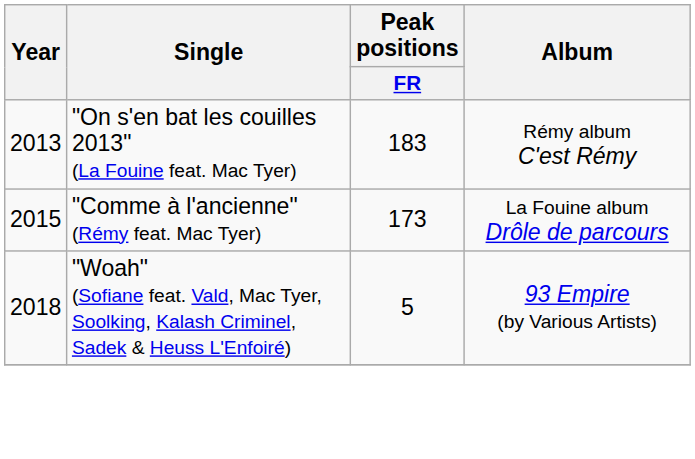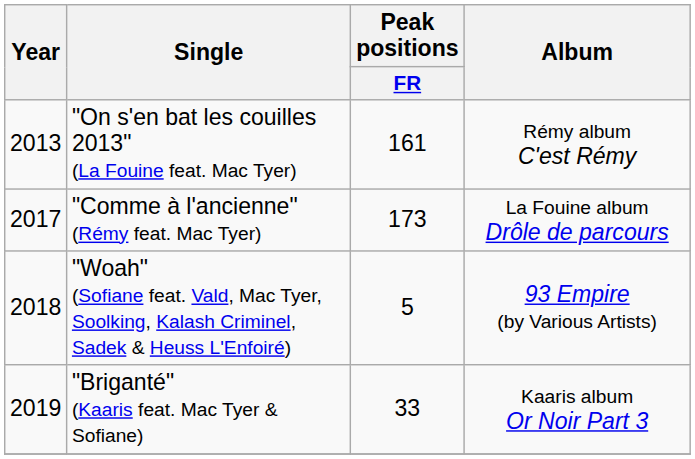"On s'en bat les couilles 2013" (La Fouine feat. Mac Tyer) | Peak positions / FR: 183 -> 161
"Comme à l'ancienne" (Rémy feat. Mac Tyer) | Year: 2015 -> 2017
+ row: 2019 | "Briganté" (Kaaris feat. Mac Tyer & Sofiane) | 33 | Kaaris album Or Noir Part 3
